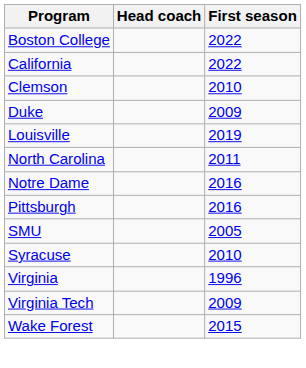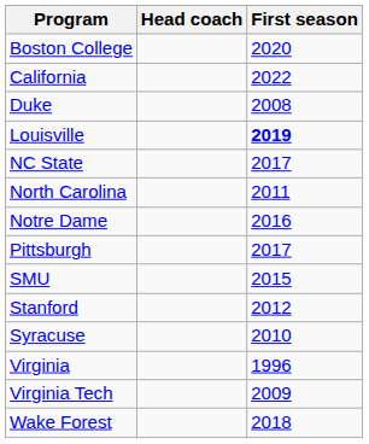Boston College | First season: 2022 -> 2020
- row: Clemson | 2010
Duke | First season: 2009 -> 2008
Louisville | First season: normal -> bold
+ row: NC State | 2017
Pittsburgh | First season: 2016 -> 2017
SMU | First season: 2005 -> 2015
+ row: Stanford | 2012
Wake Forest | First season: 2015 -> 2018
